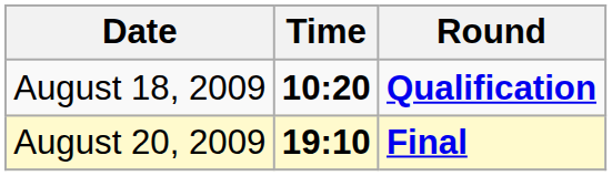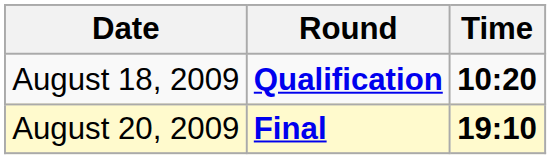columns swapped: Time <-> Round
